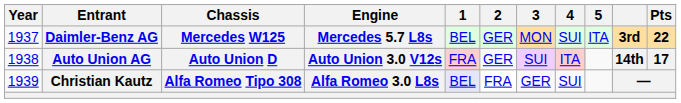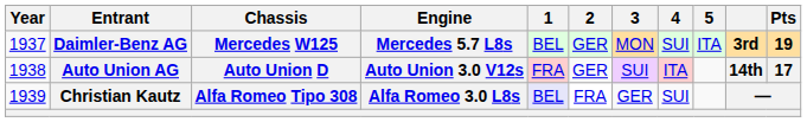Daimler-Benz AG | Pts: 22 -> 19
